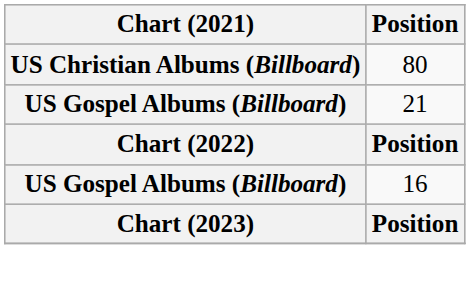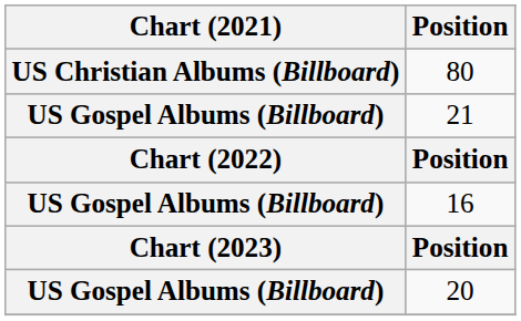+ row: US Gospel Albums (Billboard) | 20
